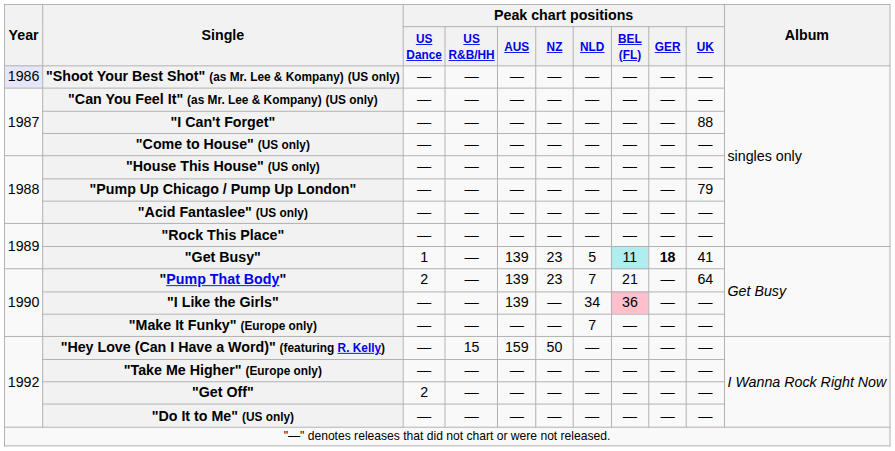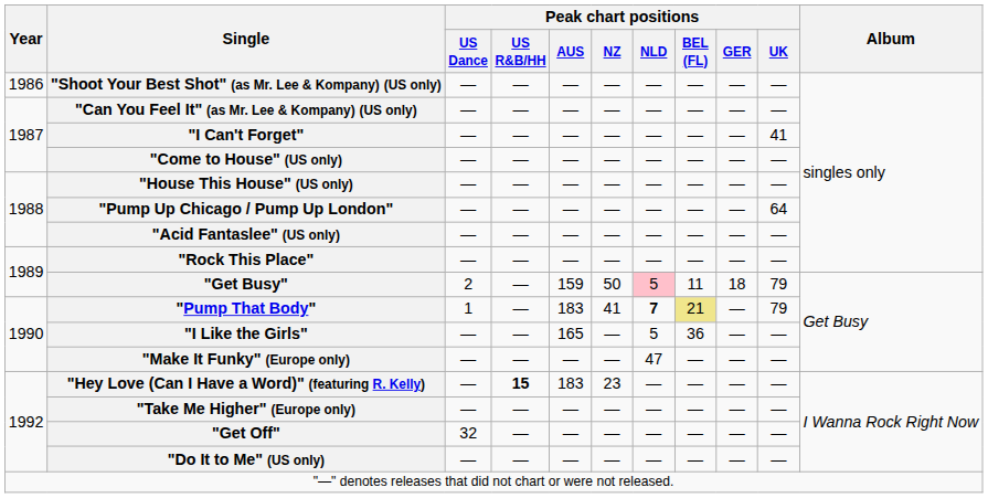"Shoot Your Best Shot" (as Mr. Lee & Kompany) (US only) | Year: lavender background -> no background
"I Can't Forget" | Peak chart positions / UK: 88 -> 41
"Pump Up Chicago / Pump Up London" | Peak chart positions / UK: 79 -> 64
"Get Busy" | Peak chart positions / US Dance: 1 -> 2
"Get Busy" | Peak chart positions / AUS: 139 -> 159
"Get Busy" | Peak chart positions / NZ: 23 -> 50
"Get Busy" | Peak chart positions / NLD: no background -> pink background
"Get Busy" | Peak chart positions / BEL (FL): paleturquoise background -> no background
"Get Busy" | Peak chart positions / GER: bold -> normal
"Get Busy" | Peak chart positions / UK: 41 -> 79
"Pump That Body" | Peak chart positions / US Dance: 2 -> 1
"Pump That Body" | Peak chart positions / AUS: 139 -> 183
"Pump That Body" | Peak chart positions / NZ: 23 -> 41
"Pump That Body" | Peak chart positions / NLD: normal -> bold
"Pump That Body" | Peak chart positions / BEL (FL): no background -> khaki background
"Pump That Body" | Peak chart positions / UK: 64 -> 79
"I Like the Girls" | Peak chart positions / AUS: 139 -> 165
"I Like the Girls" | Peak chart positions / NLD: 34 -> 5
"I Like the Girls" | Peak chart positions / BEL (FL): pink background -> no background
"Make It Funky" (Europe only) | Peak chart positions / NLD: 7 -> 47
"Hey Love (Can I Have a Word)" (featuring R. Kelly) | Peak chart positions / US R&B/HH: normal -> bold
"Hey Love (Can I Have a Word)" (featuring R. Kelly) | Peak chart positions / AUS: 159 -> 183
"Hey Love (Can I Have a Word)" (featuring R. Kelly) | Peak chart positions / NZ: 50 -> 23
"Get Off" | Peak chart positions / US Dance: 2 -> 32
